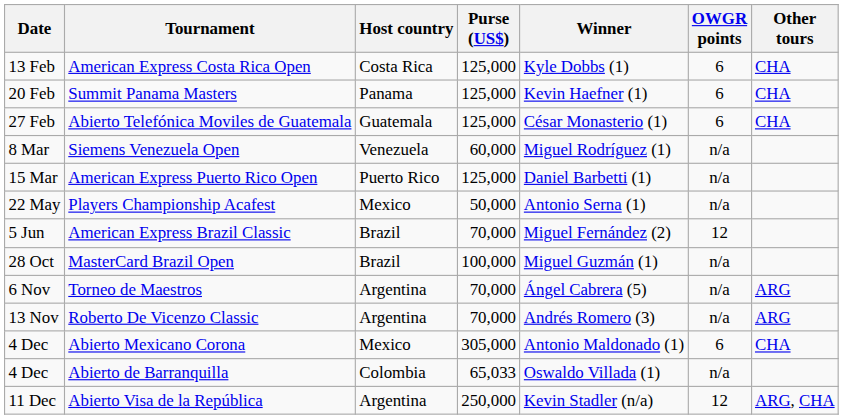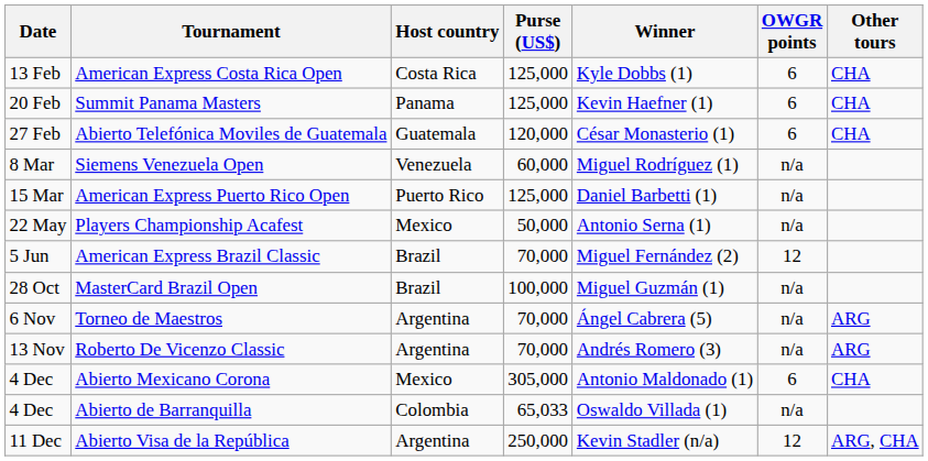Abierto Telefónica Moviles de Guatemala | Purse (US$): 125,000 -> 120,000
